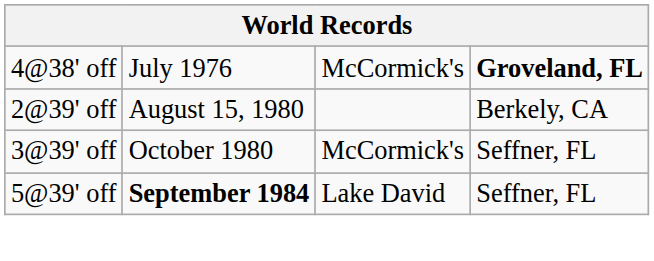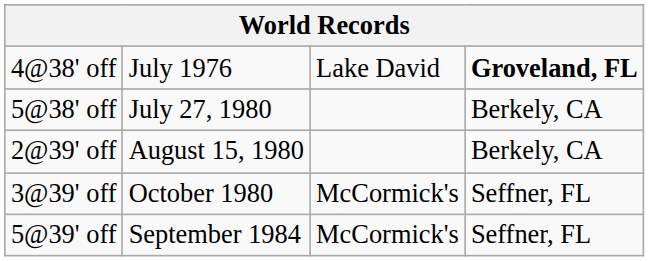4@38' off | column 3: McCormick's -> Lake David
+ row: 5@38' off | July 27, 1980 | Berkely, CA
5@39' off | column 2: bold -> normal
5@39' off | column 3: Lake David -> McCormick's
